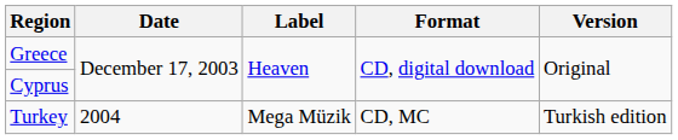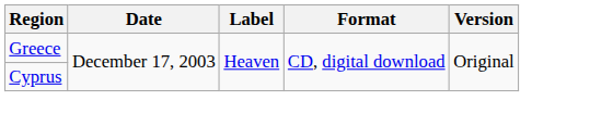- row: Turkey | 2004 | Mega Müzik | CD, MC | Turkish edition
